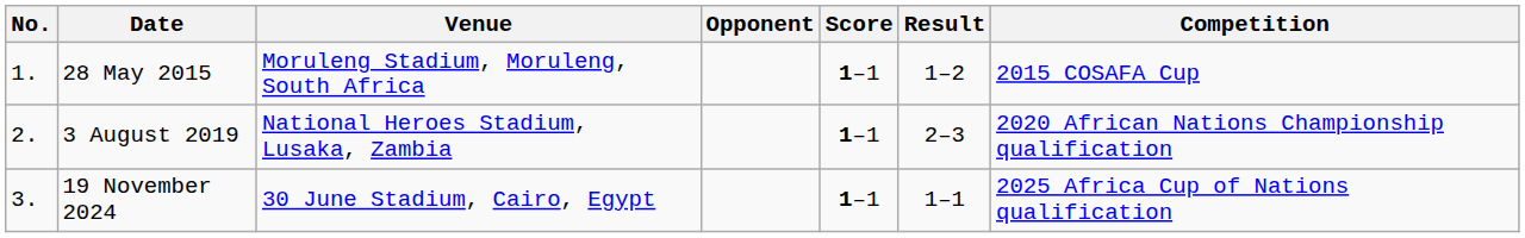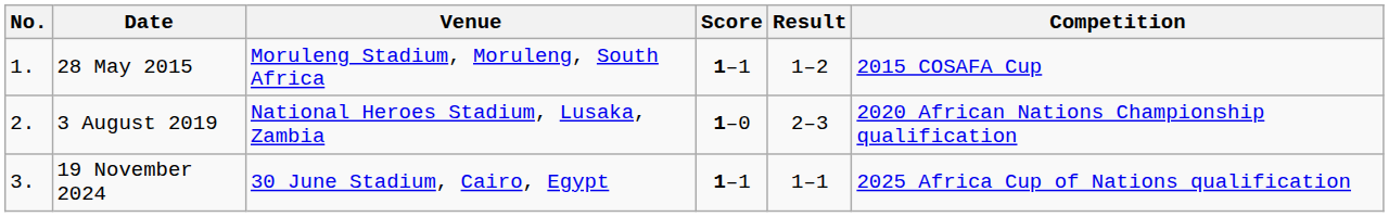- column: Opponent
3 August 2019 | Score: 1–1 -> 1–0
